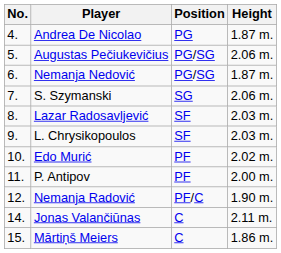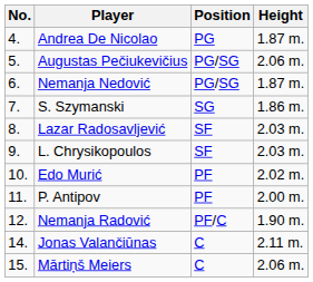S. Szymanski | Height: 2.06 m. -> 1.86 m.
Mārtiņš Meiers | Height: 1.86 m. -> 2.06 m.
